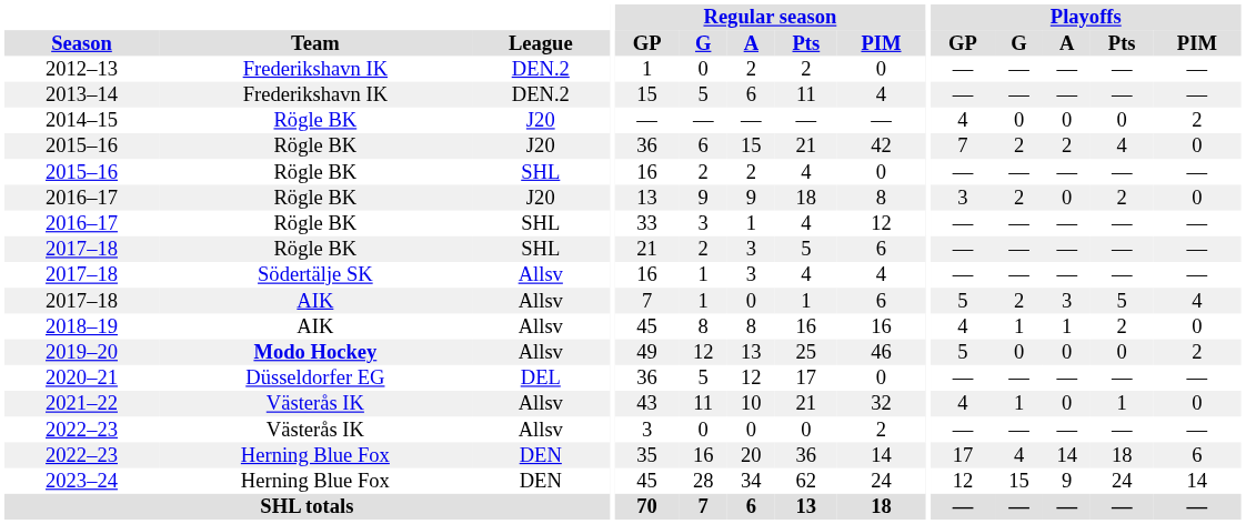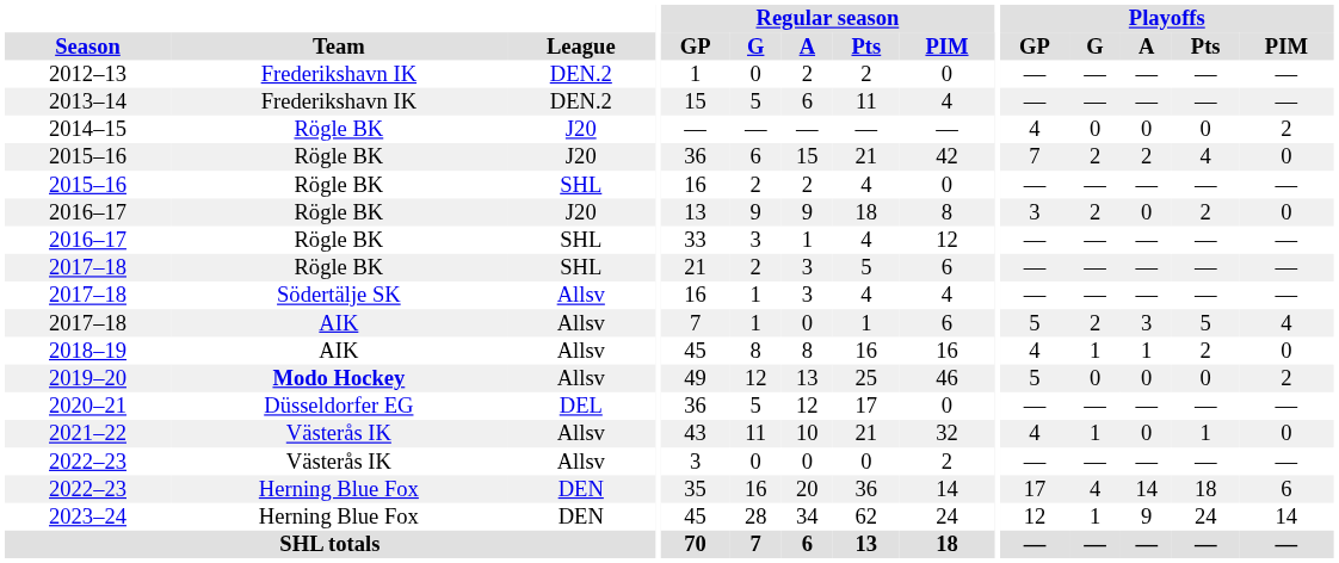2023–24 | Playoffs / G: 15 -> 1
